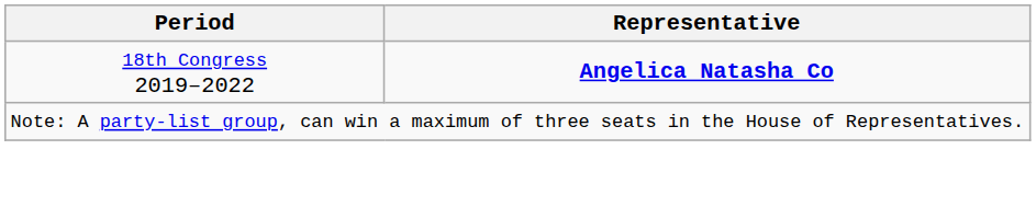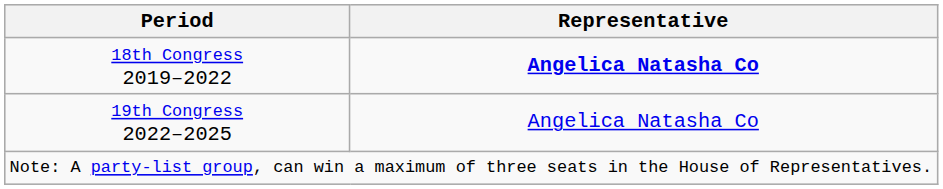+ row: 19th Congress 2022–2025 | Angelica Natasha Co
